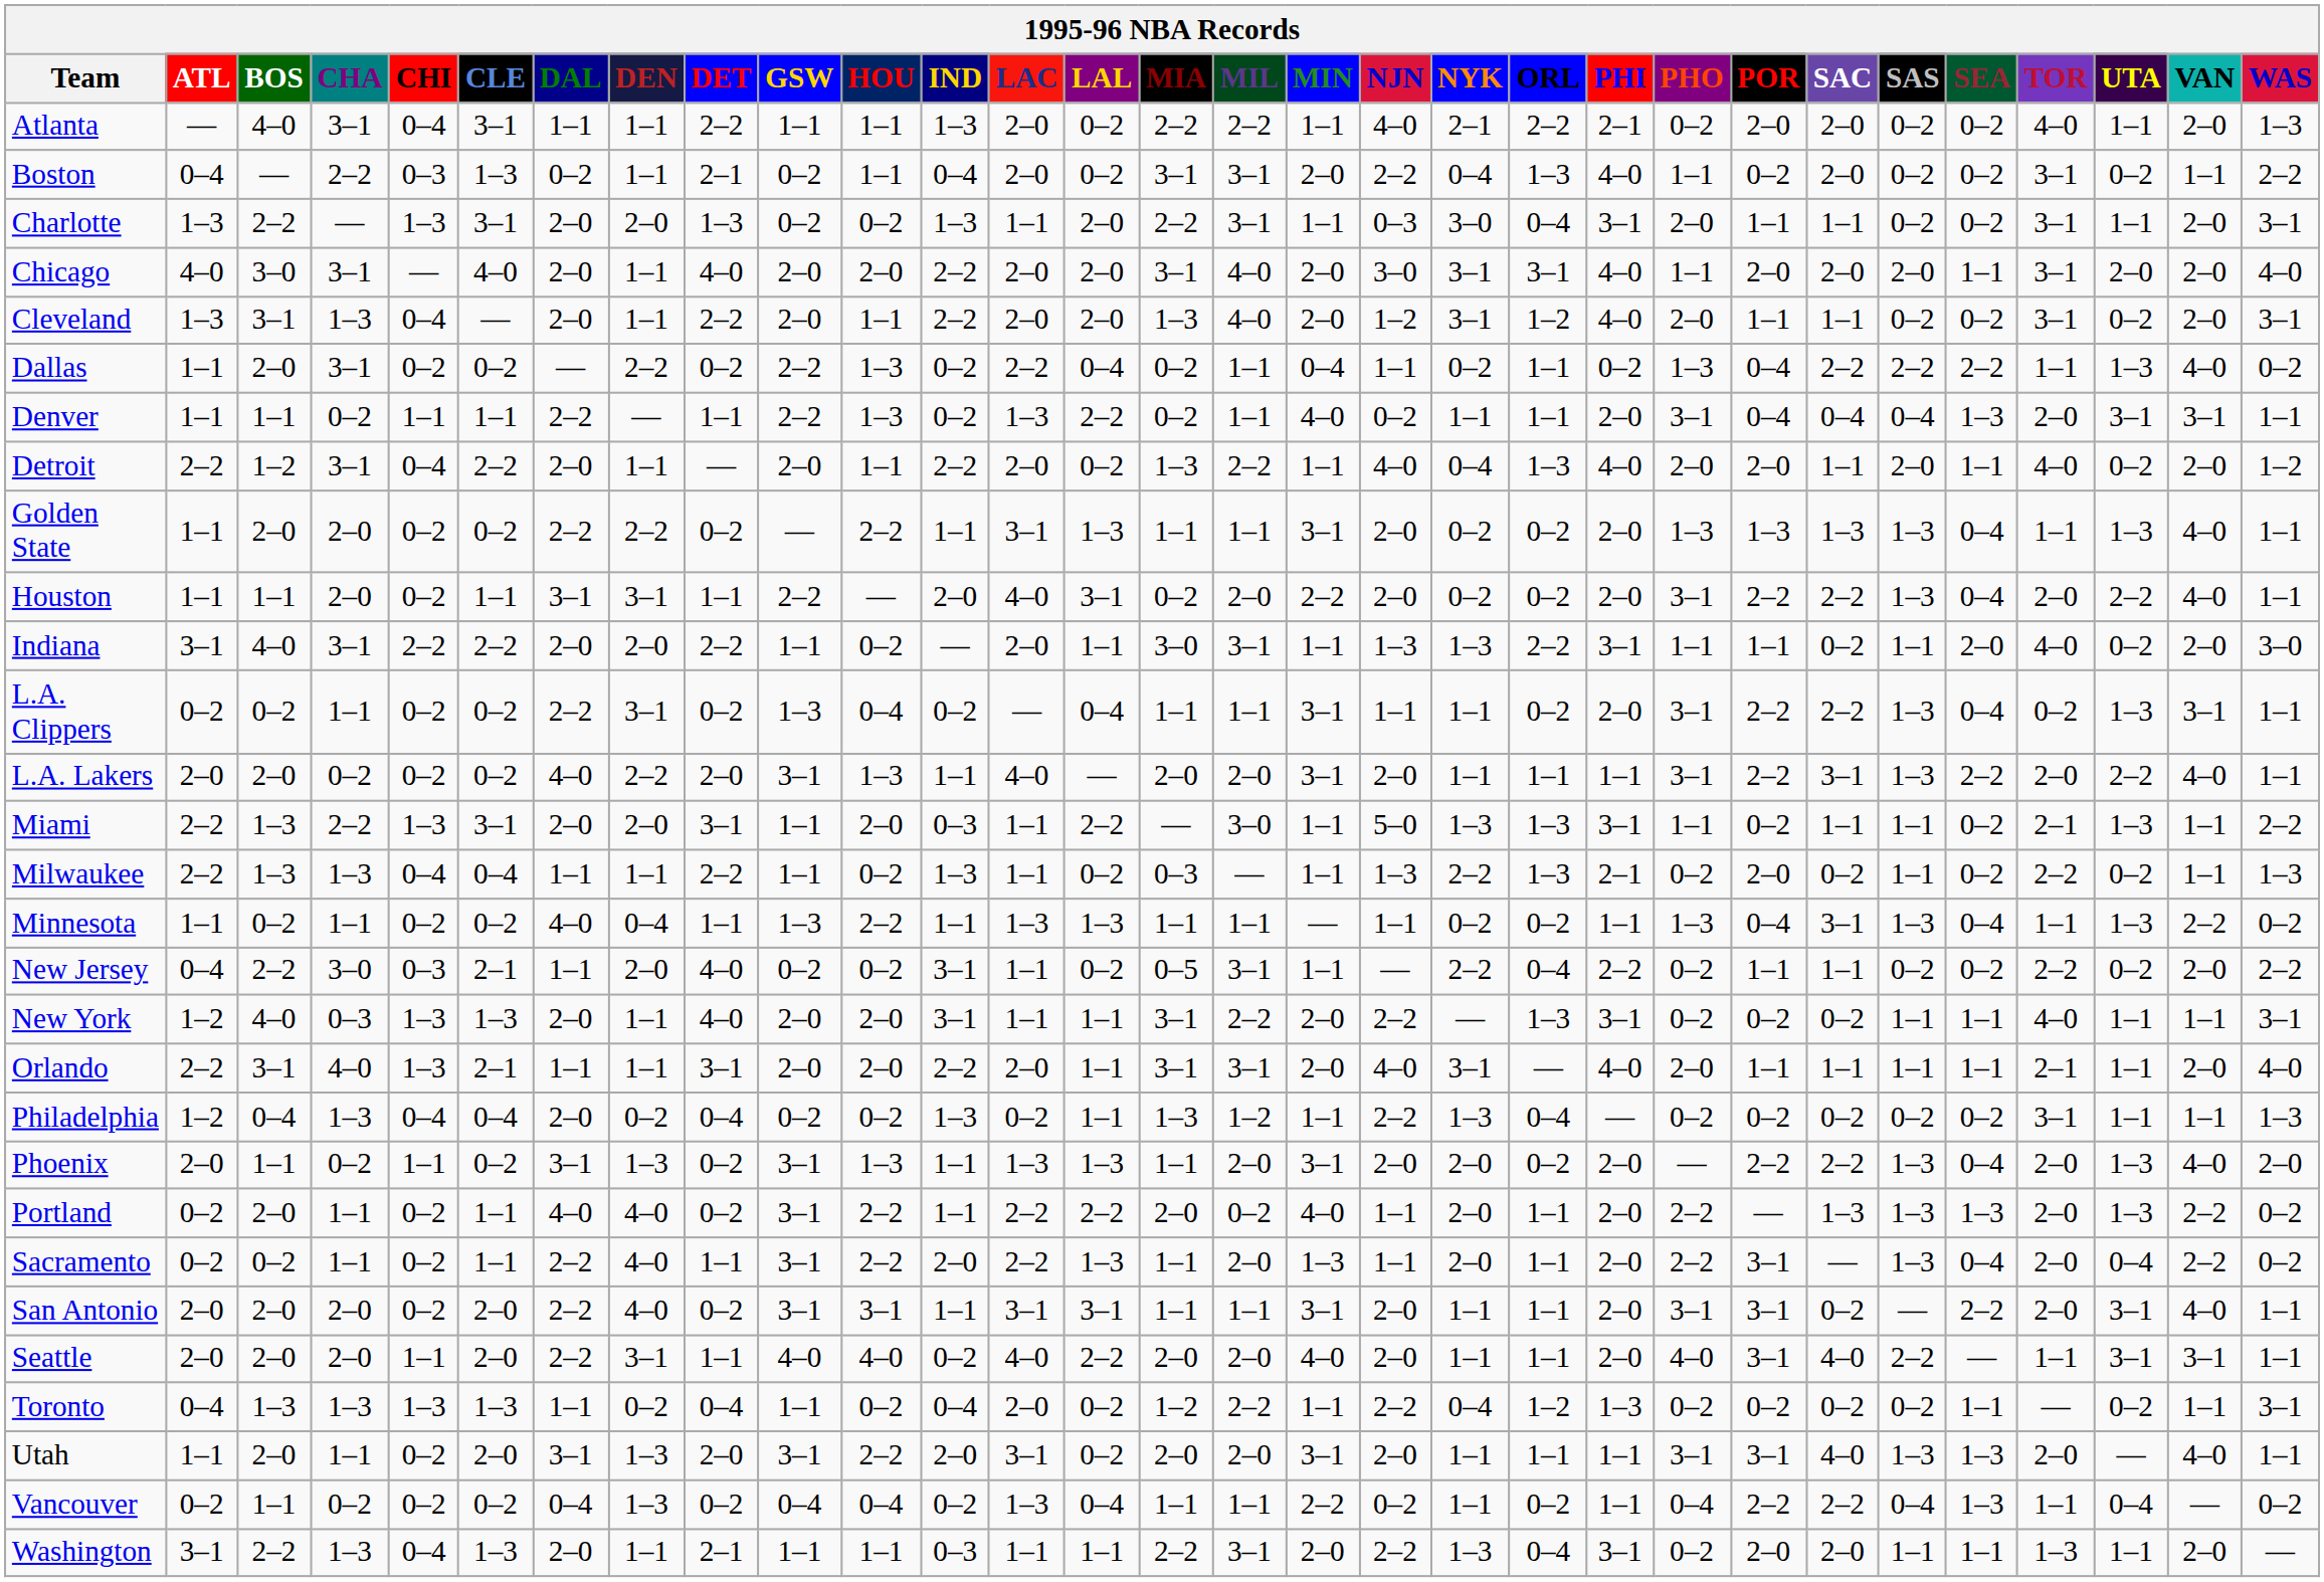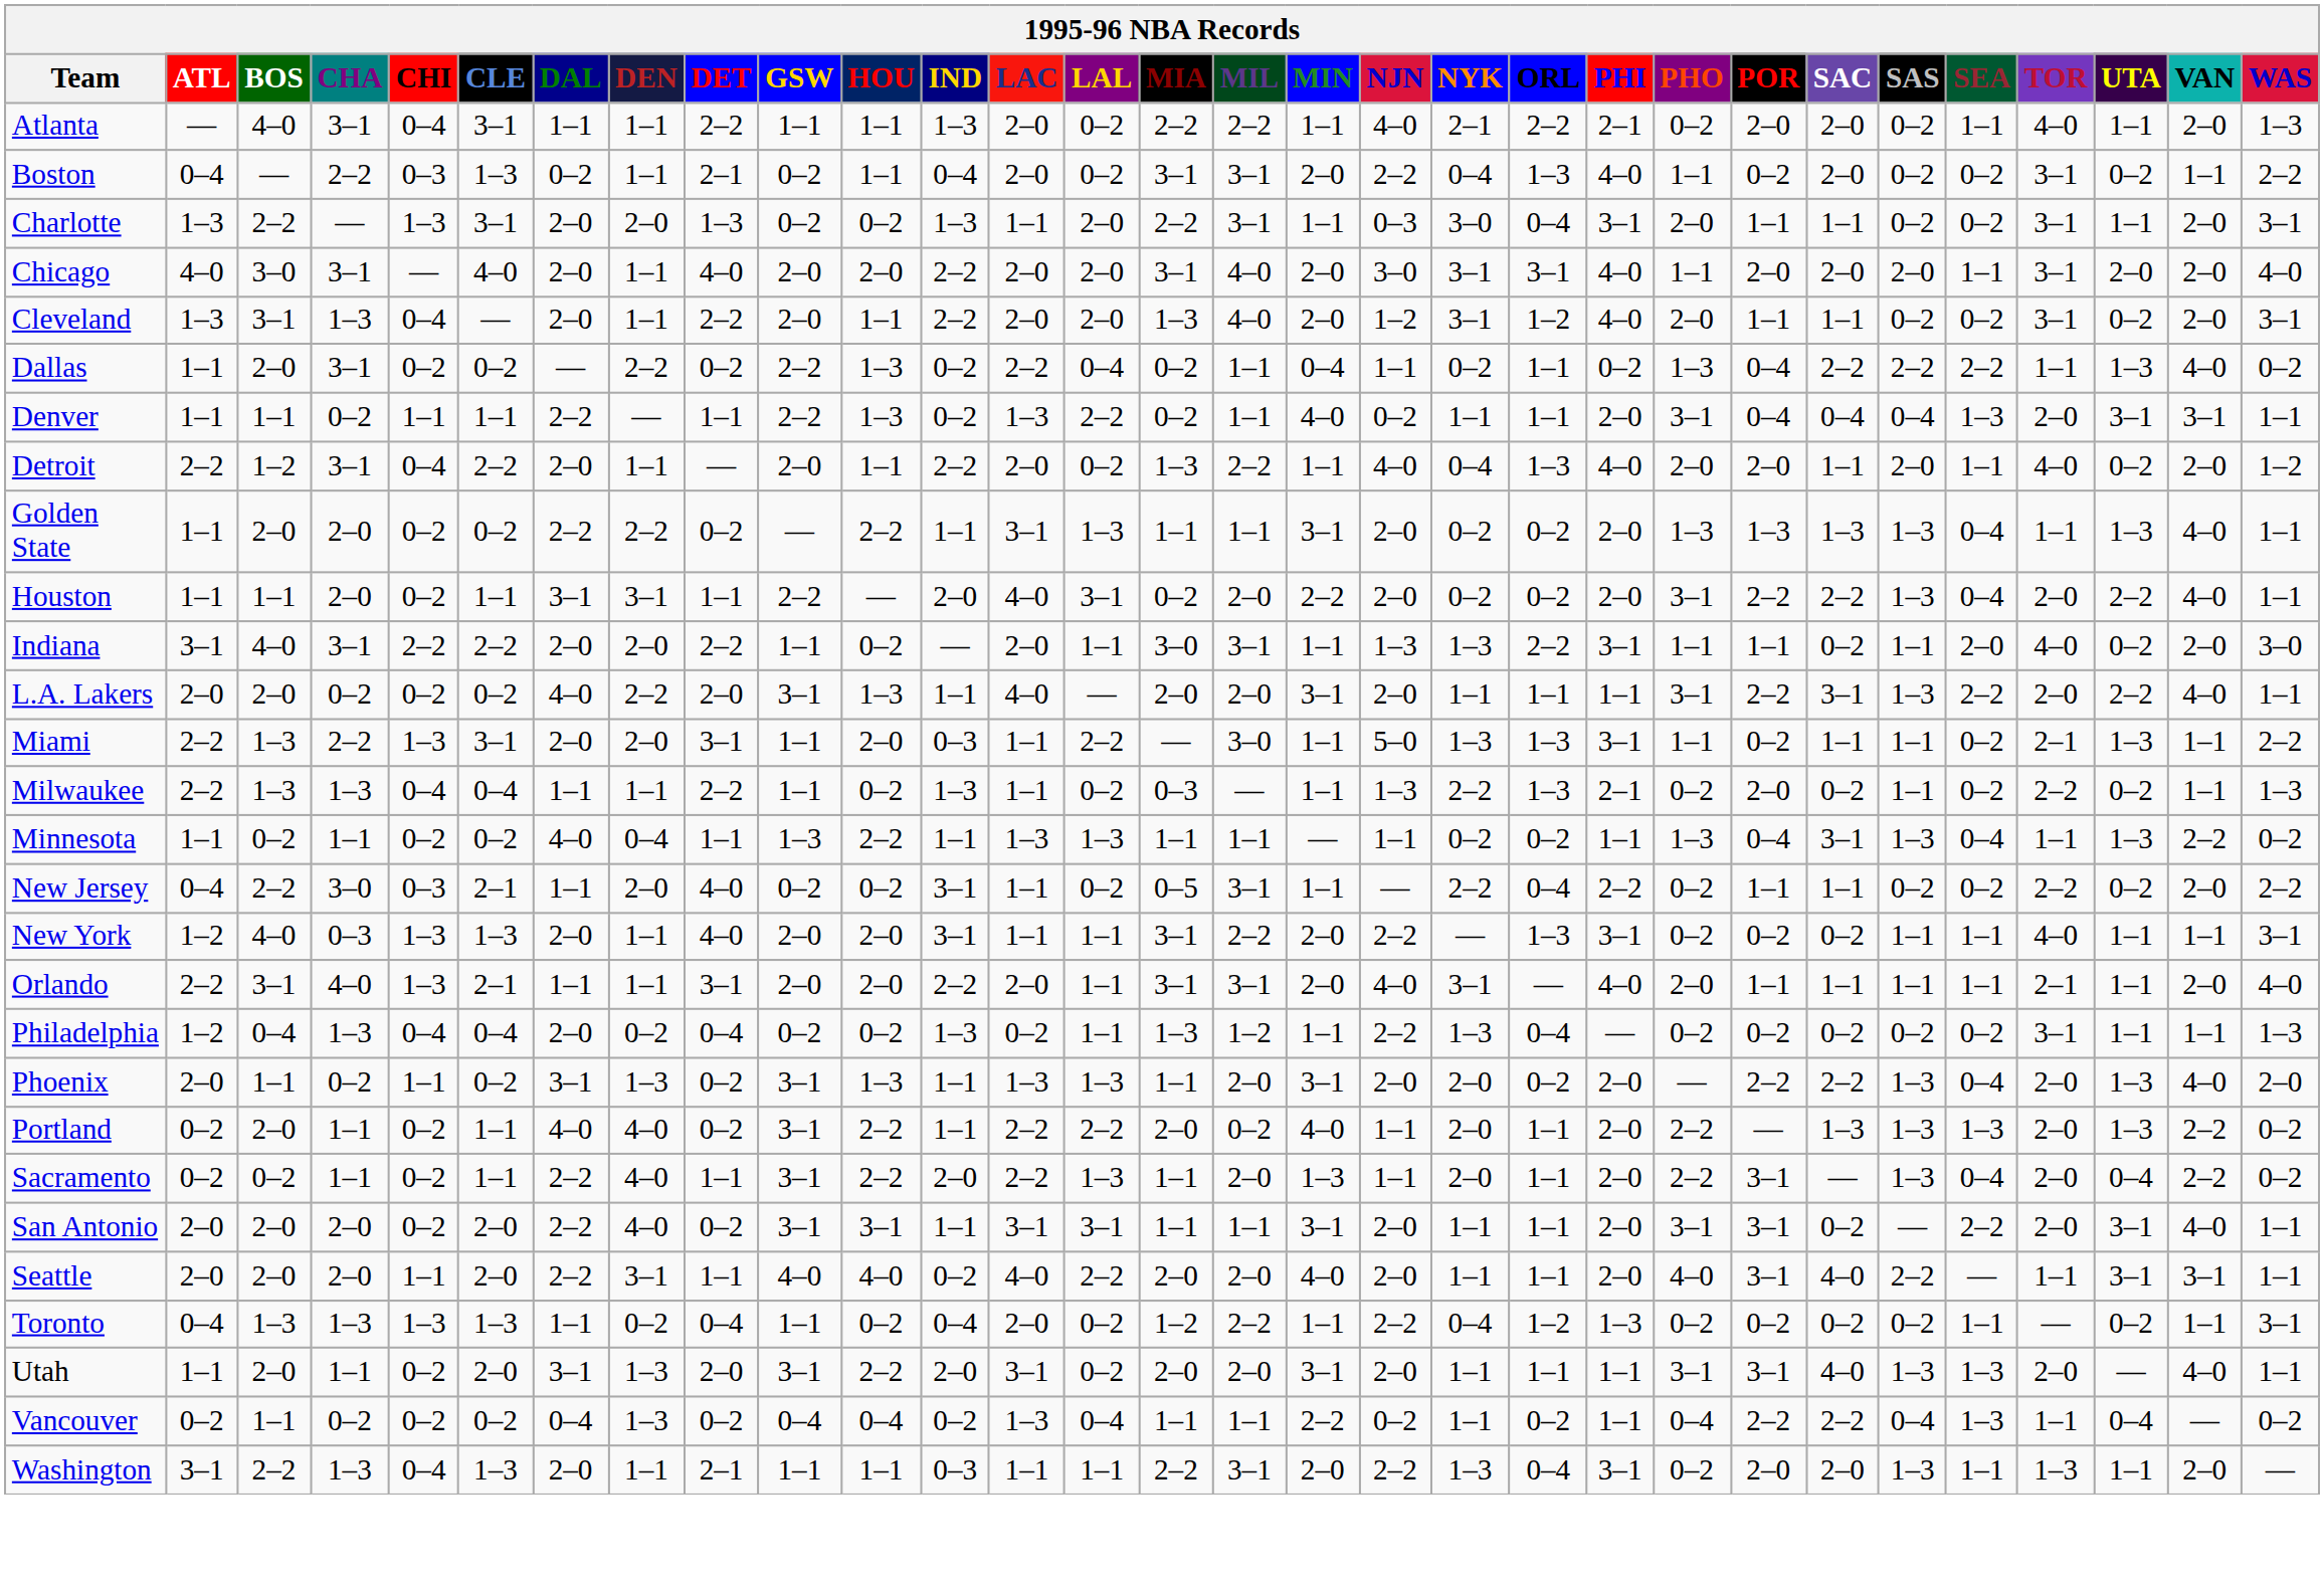Atlanta | SEA: 0–2 -> 1–1
- row: L.A. Clippers | 0–2 | 0–2 | 1–1 | 0–2 | 0–2 | 2–2 | 3–1 | 0–2 | 1–3 | 0–4 | 0–2 | — | 0–4 | 1–1 | 1–1 | 3–1 | 1–1 | 1–1 | 0–2 | 2–0 | 3–1 | 2–2 | 2–2 | 1–3 | 0–4 | 0–2 | 1–3 | 3–1 | 1–1
Washington | SAS: 1–1 -> 1–3
